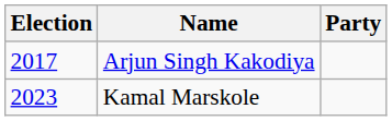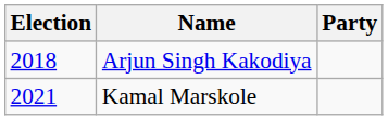Arjun Singh Kakodiya | Election: 2017 -> 2018
Kamal Marskole | Election: 2023 -> 2021
